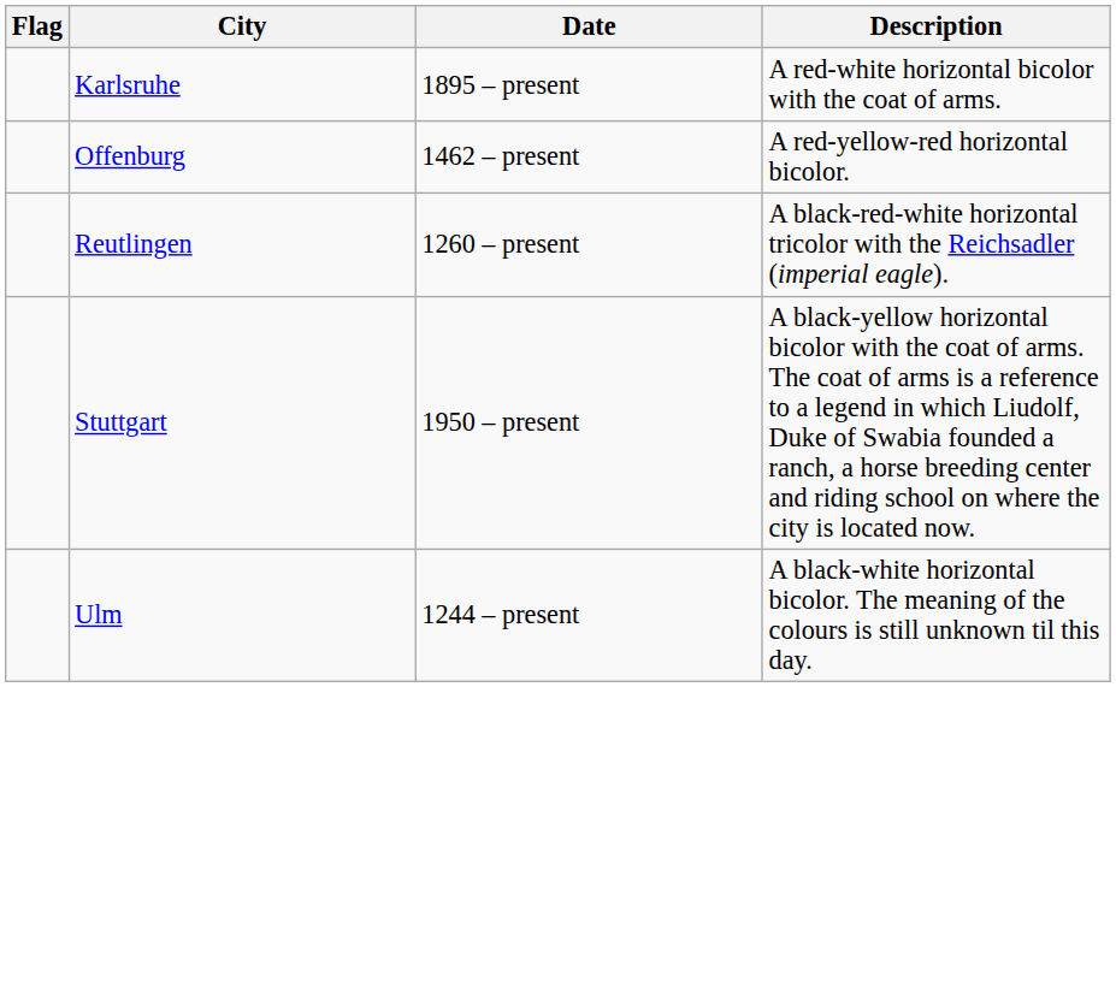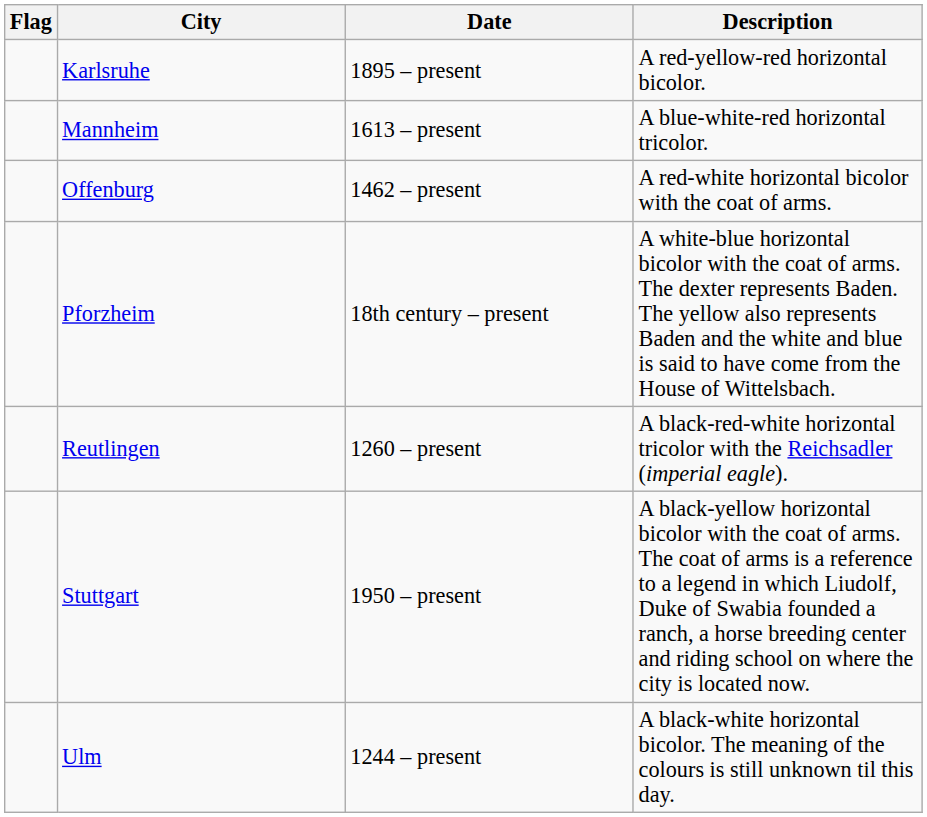Karlsruhe | Description: A red-white horizontal bicolor with the coat of arms. -> A red-yellow-red horizontal bicolor.
+ row: Mannheim | 1613 – present | A blue-white-red horizontal tricolor.
Offenburg | Description: A red-yellow-red horizontal bicolor. -> A red-white horizontal bicolor with the coat of arms.
+ row: Pforzheim | 18th century – present | A white-blue horizontal bicolor with the coat of arms. The dexter represents Baden. The yellow also represents Baden and the white and blue is said to have come from the House of Wittelsbach.
